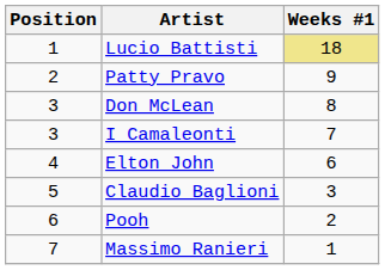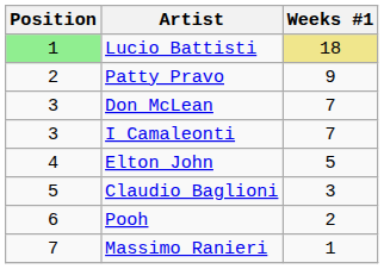Lucio Battisti | Position: no background -> lightgreen background
Don McLean | Weeks #1: 8 -> 7
Elton John | Weeks #1: 6 -> 5
